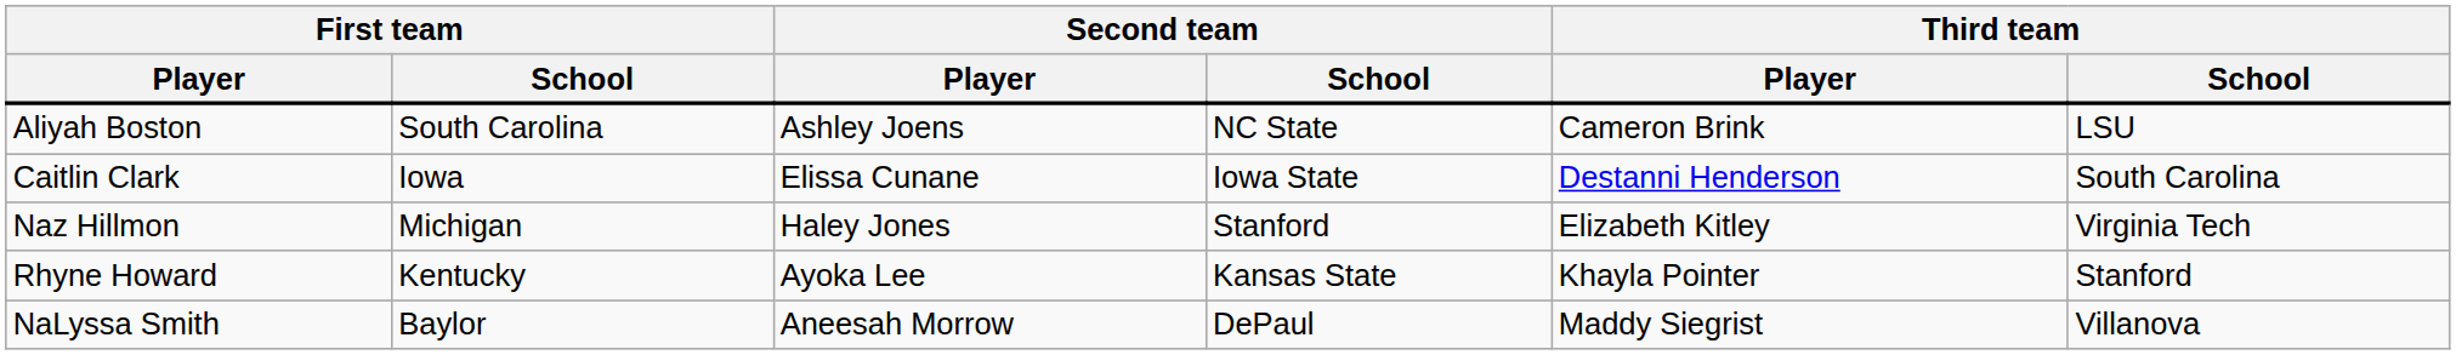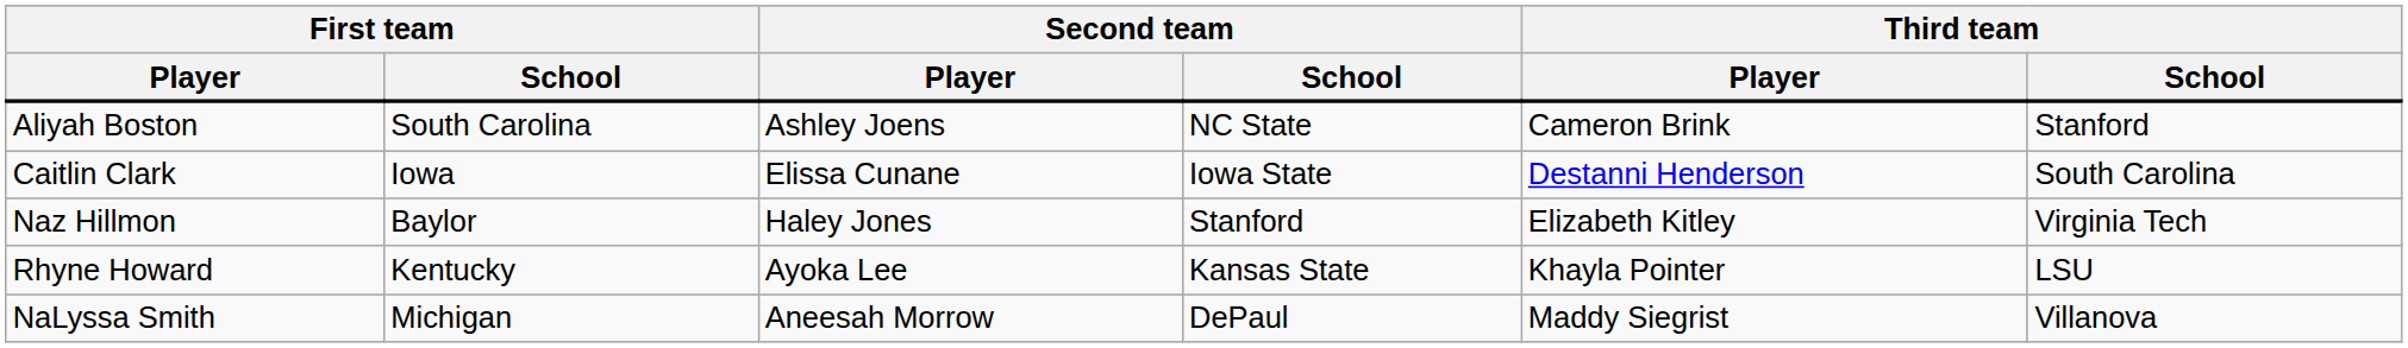Aliyah Boston | Third team / School: LSU -> Stanford
Naz Hillmon | First team / School: Michigan -> Baylor
Rhyne Howard | Third team / School: Stanford -> LSU
NaLyssa Smith | First team / School: Baylor -> Michigan
